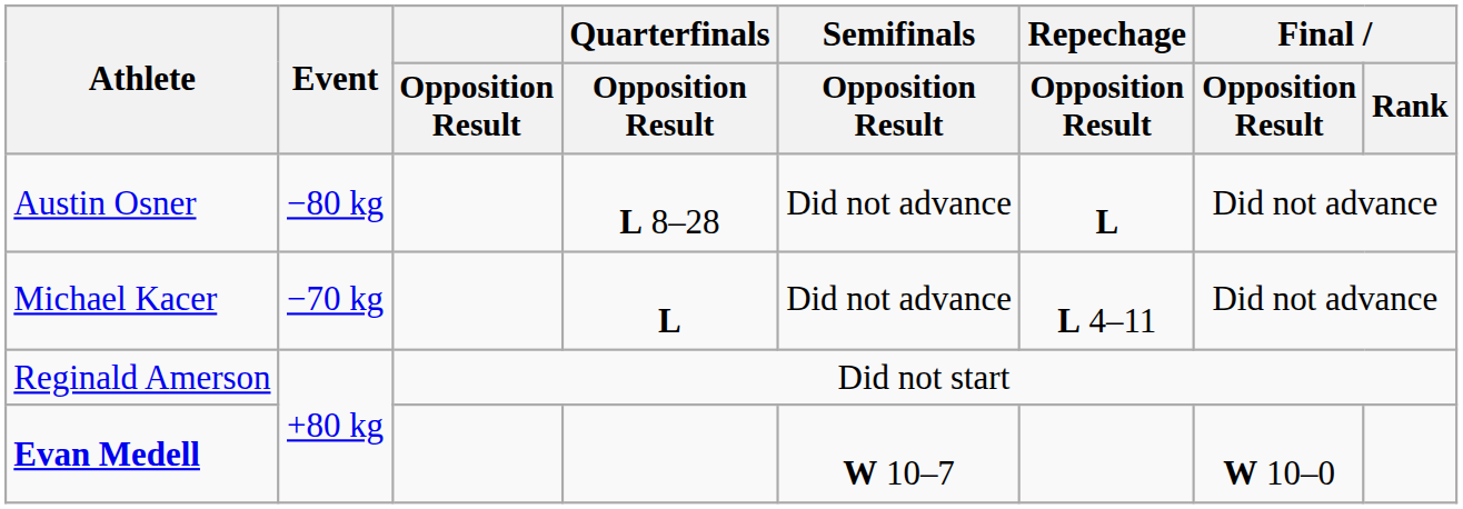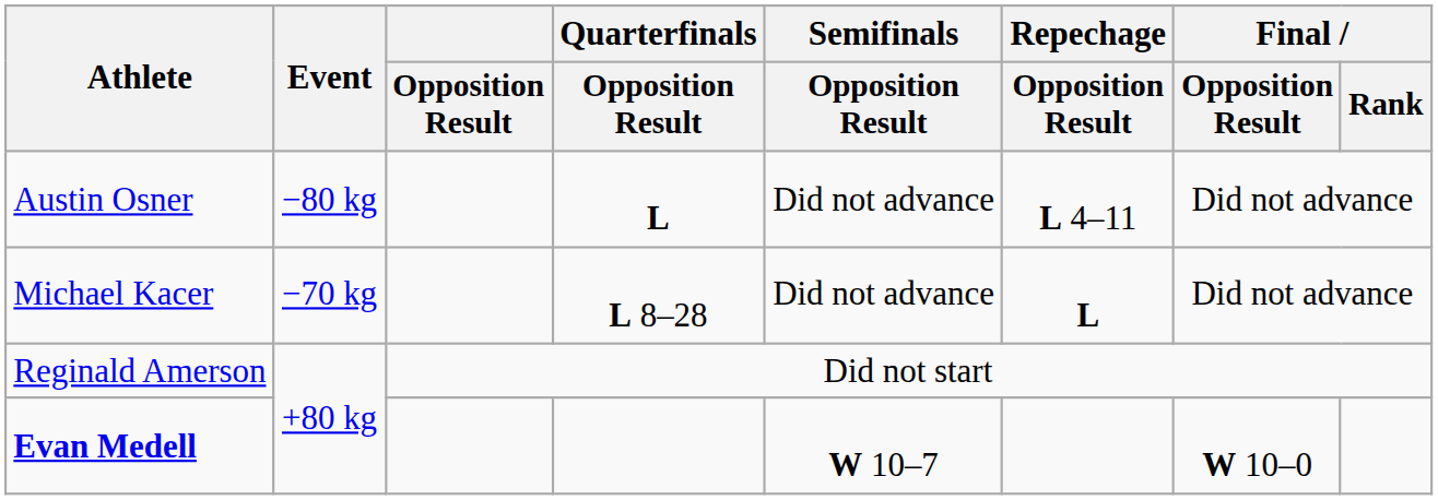Austin Osner | Quarterfinals / Opposition Result: L 8–28 -> L
Austin Osner | Repechage / Opposition Result: L -> L 4–11
Michael Kacer | Quarterfinals / Opposition Result: L -> L 8–28
Michael Kacer | Repechage / Opposition Result: L 4–11 -> L
